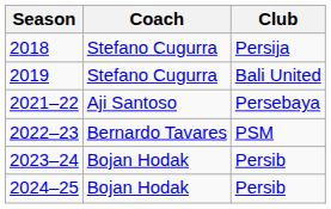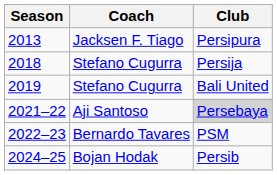+ row: 2013 | Jacksen F. Tiago | Persipura
2021–22 | Club: no background -> lightgrey background
- row: 2023–24 | Bojan Hodak | Persib
